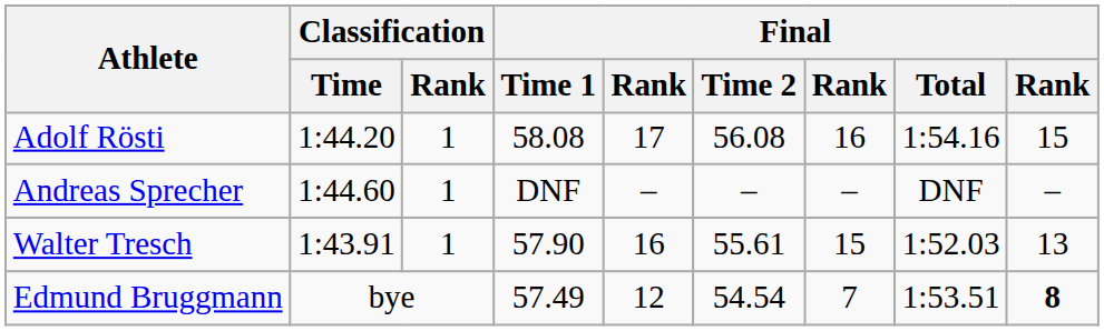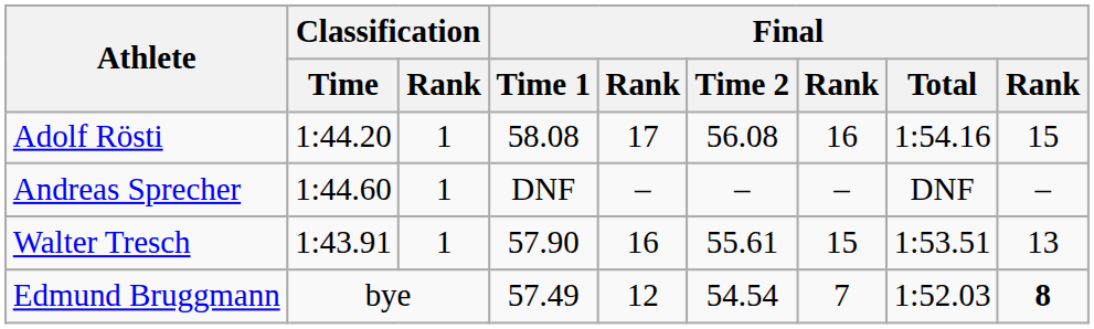Walter Tresch | Final / Total: 1:52.03 -> 1:53.51
Edmund Bruggmann | Final / Total: 1:53.51 -> 1:52.03
